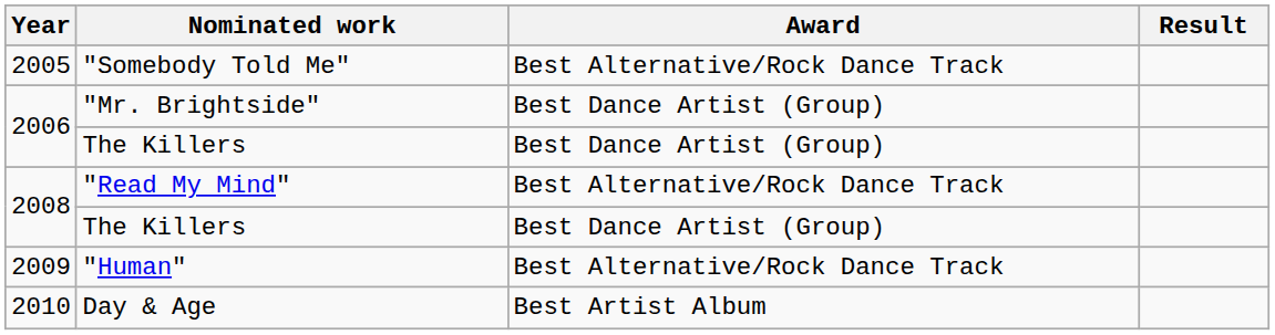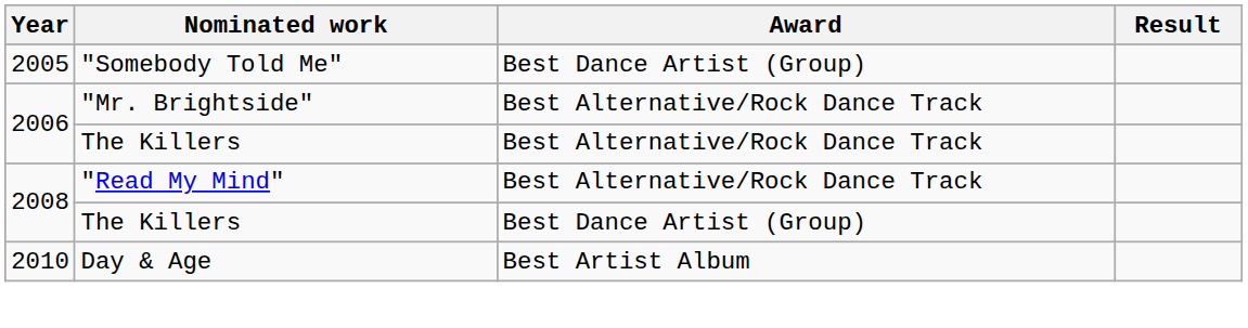"Somebody Told Me" | Award: Best Alternative/Rock Dance Track -> Best Dance Artist (Group)
"Mr. Brightside" | Award: Best Dance Artist (Group) -> Best Alternative/Rock Dance Track
2006 / The Killers | Award: Best Dance Artist (Group) -> Best Alternative/Rock Dance Track
- row: 2009 | "Human" | Best Alternative/Rock Dance Track
